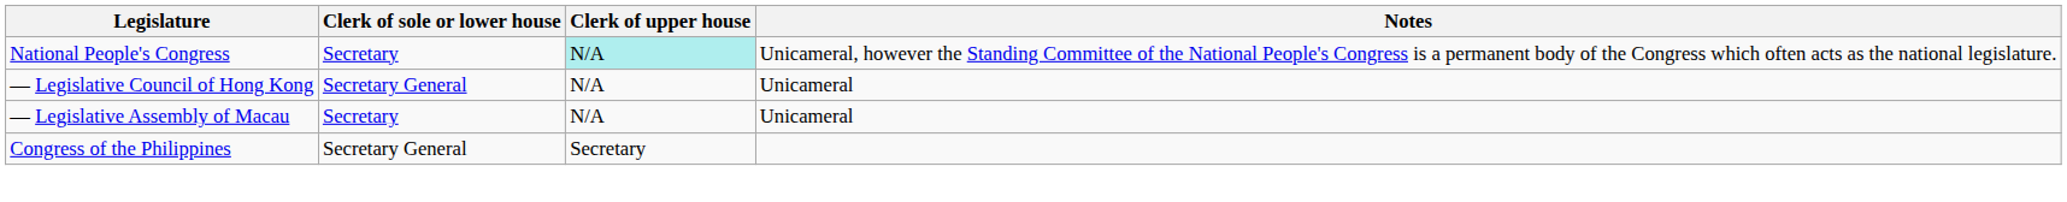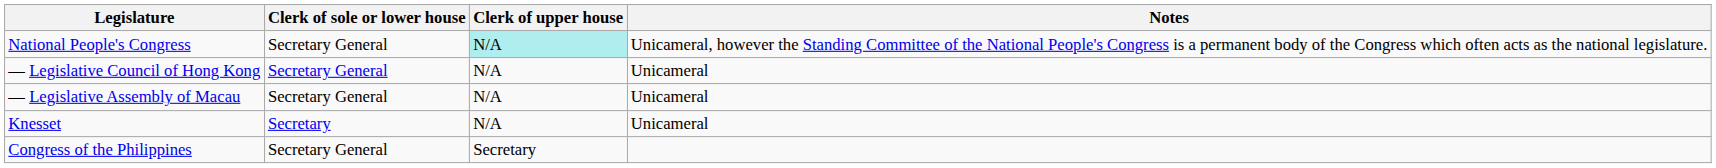National People's Congress | Clerk of sole or lower house: Secretary -> Secretary General
— Legislative Assembly of Macau | Clerk of sole or lower house: Secretary -> Secretary General
+ row: Knesset | Secretary | N/A | Unicameral
